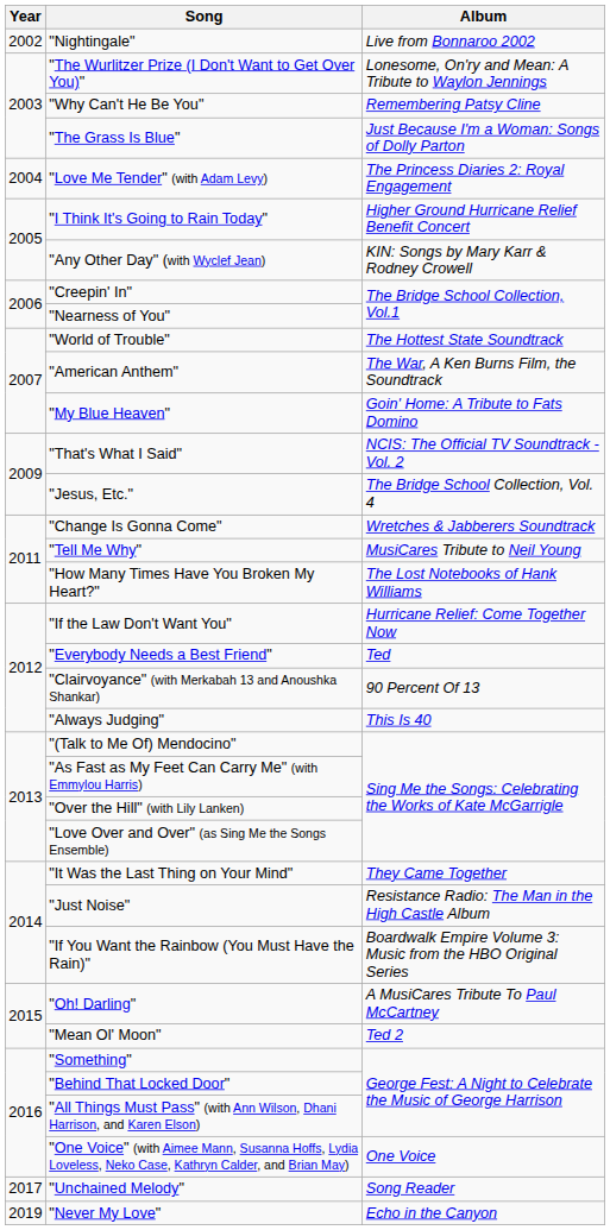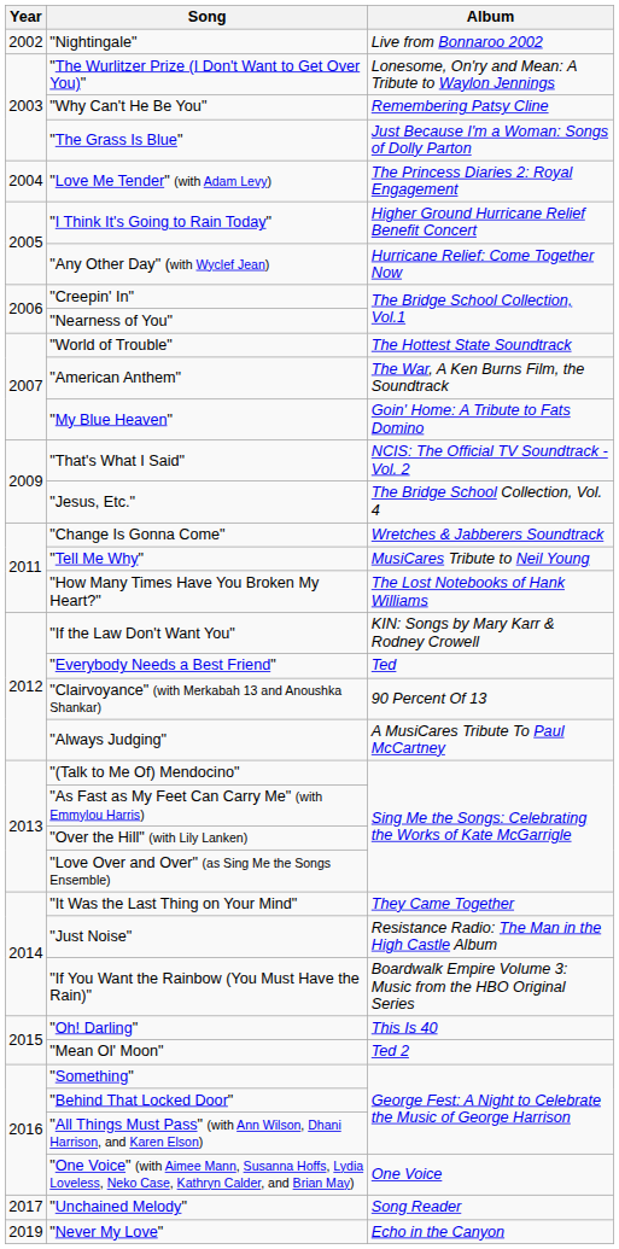"Any Other Day" (with Wyclef Jean) | Album: KIN: Songs by Mary Karr & Rodney Crowell -> Hurricane Relief: Come Together Now
"If the Law Don't Want You" | Album: Hurricane Relief: Come Together Now -> KIN: Songs by Mary Karr & Rodney Crowell
"Always Judging" | Album: This Is 40 -> A MusiCares Tribute To Paul McCartney
"Oh! Darling" | Album: A MusiCares Tribute To Paul McCartney -> This Is 40
